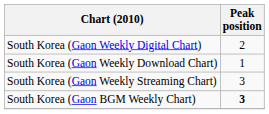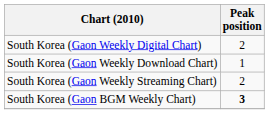South Korea (Gaon Weekly Streaming Chart) | Peak position: 3 -> 2
